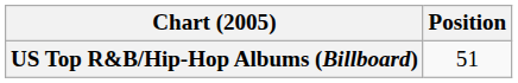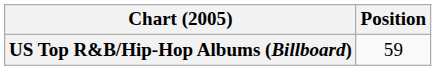US Top R&B/Hip-Hop Albums (Billboard) | Position: 51 -> 59
